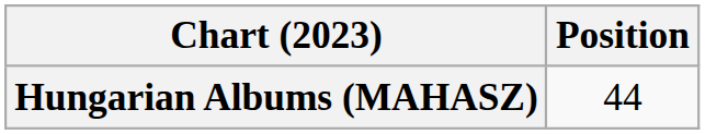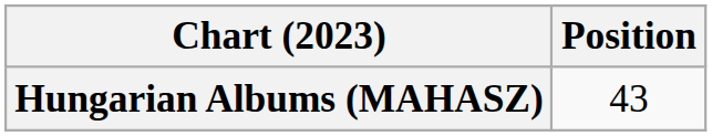Hungarian Albums (MAHASZ) | Position: 44 -> 43
